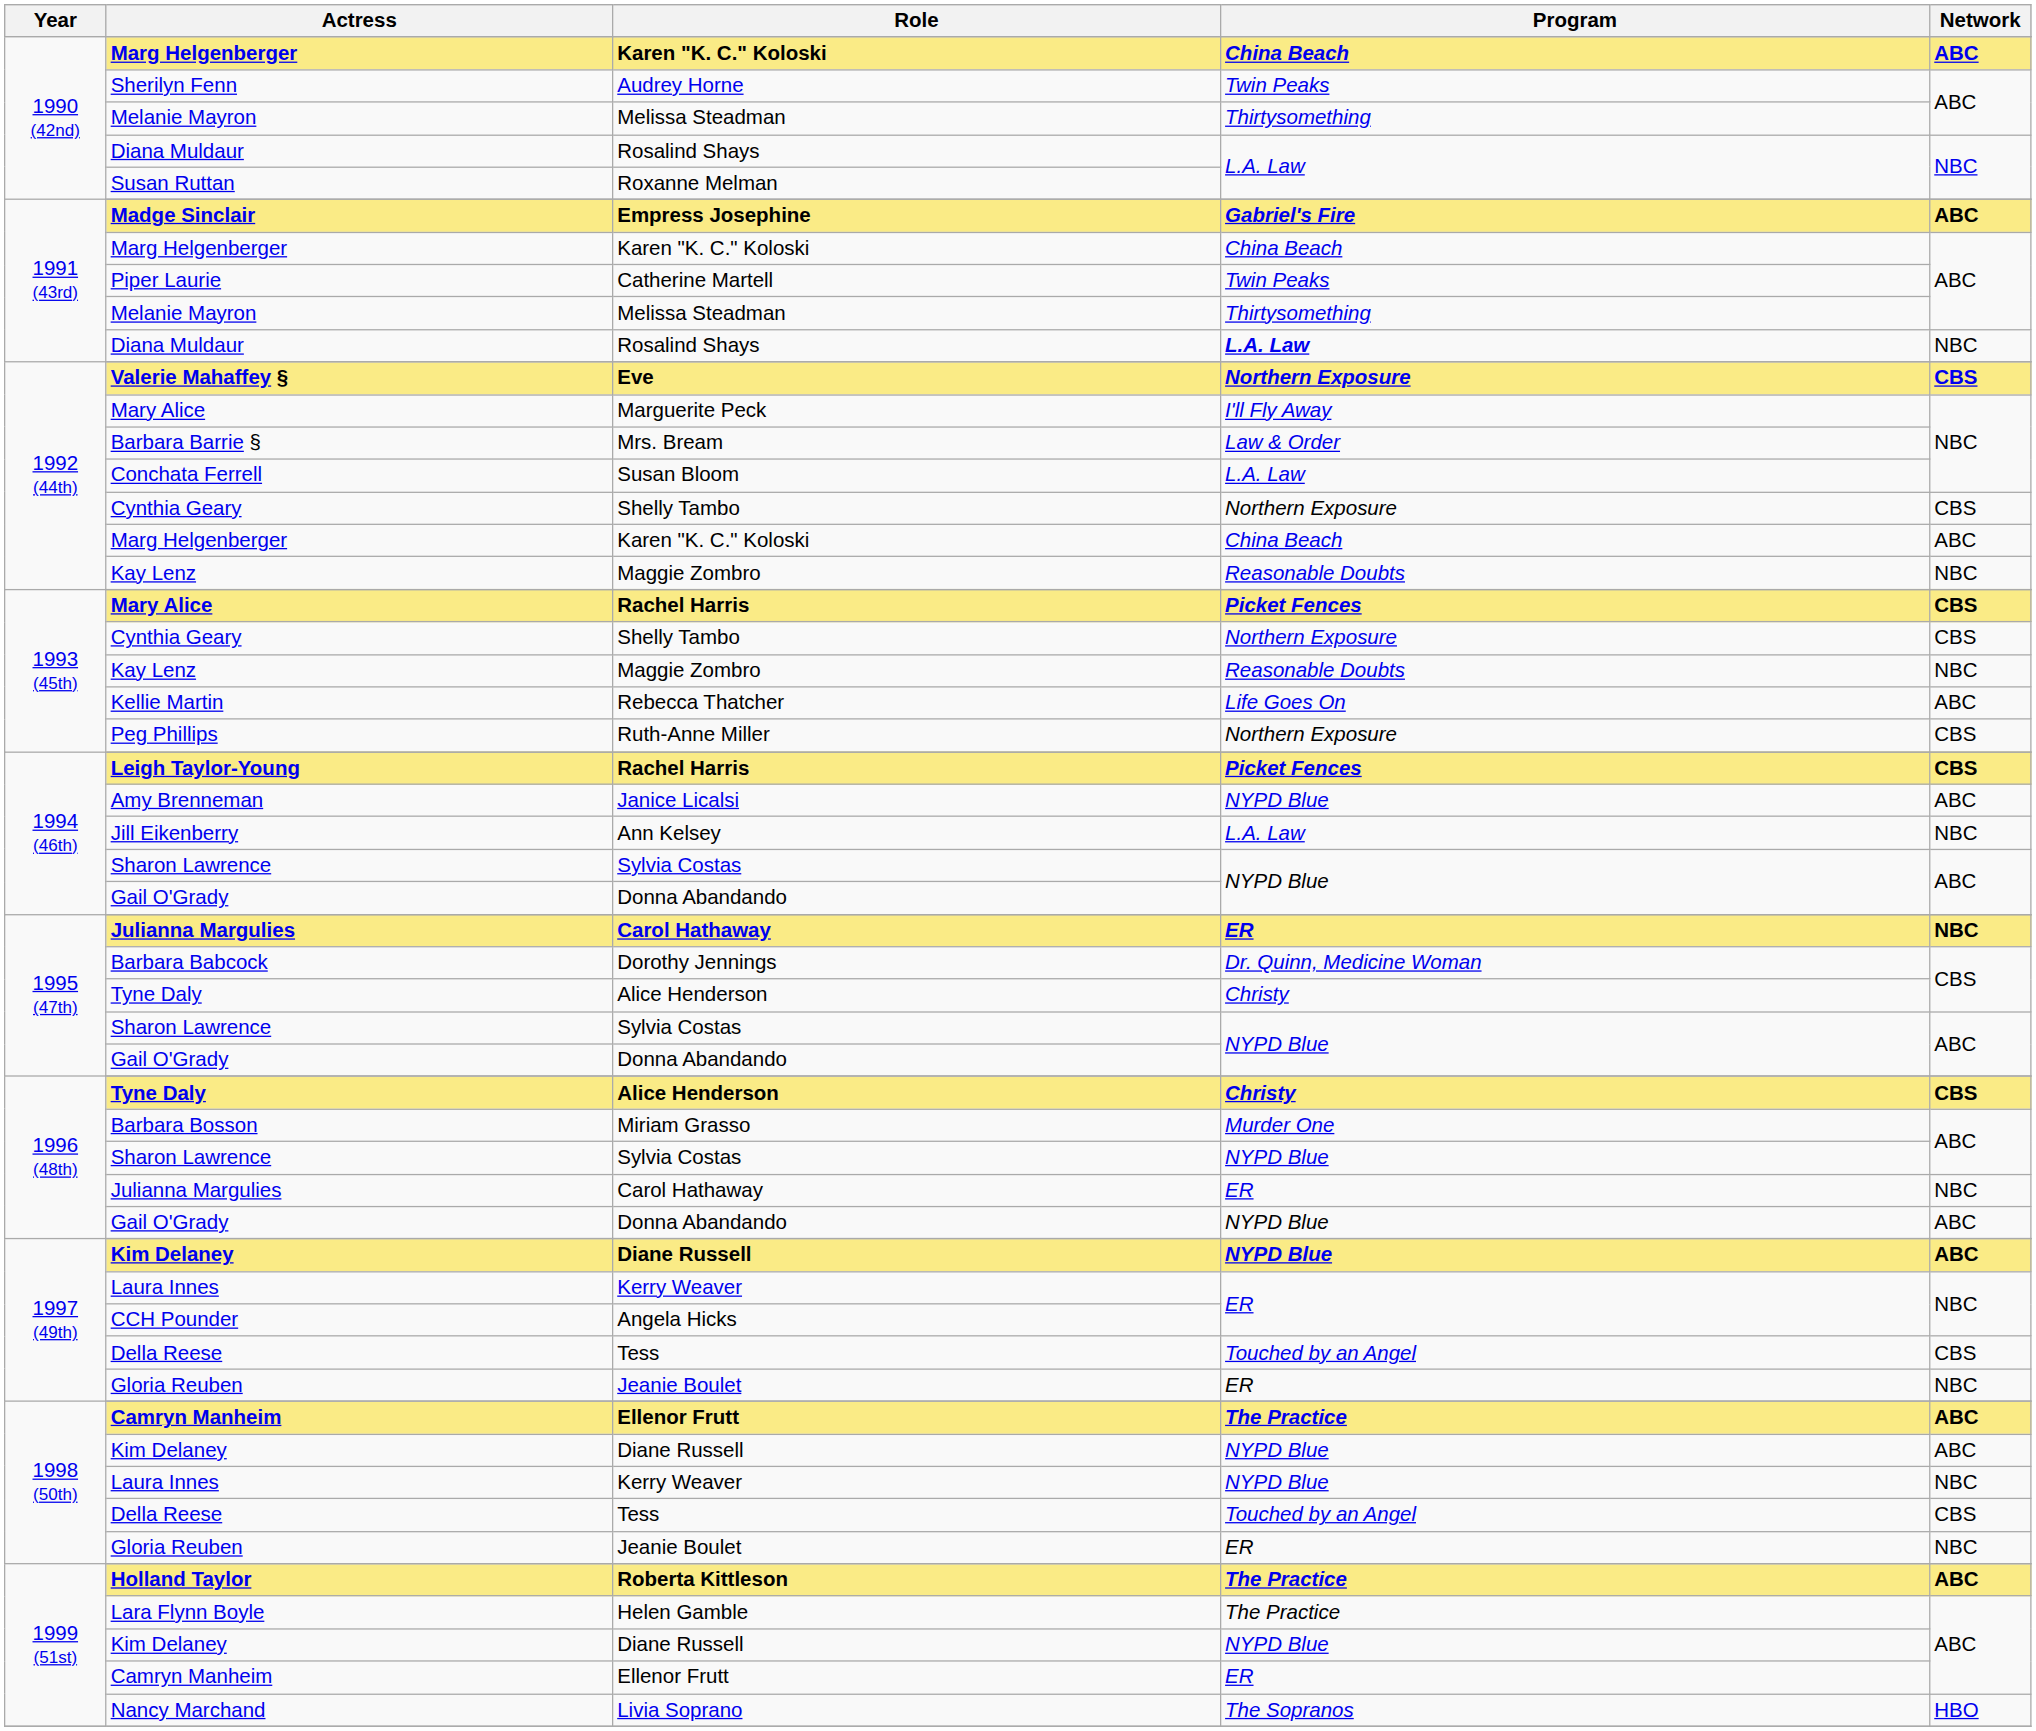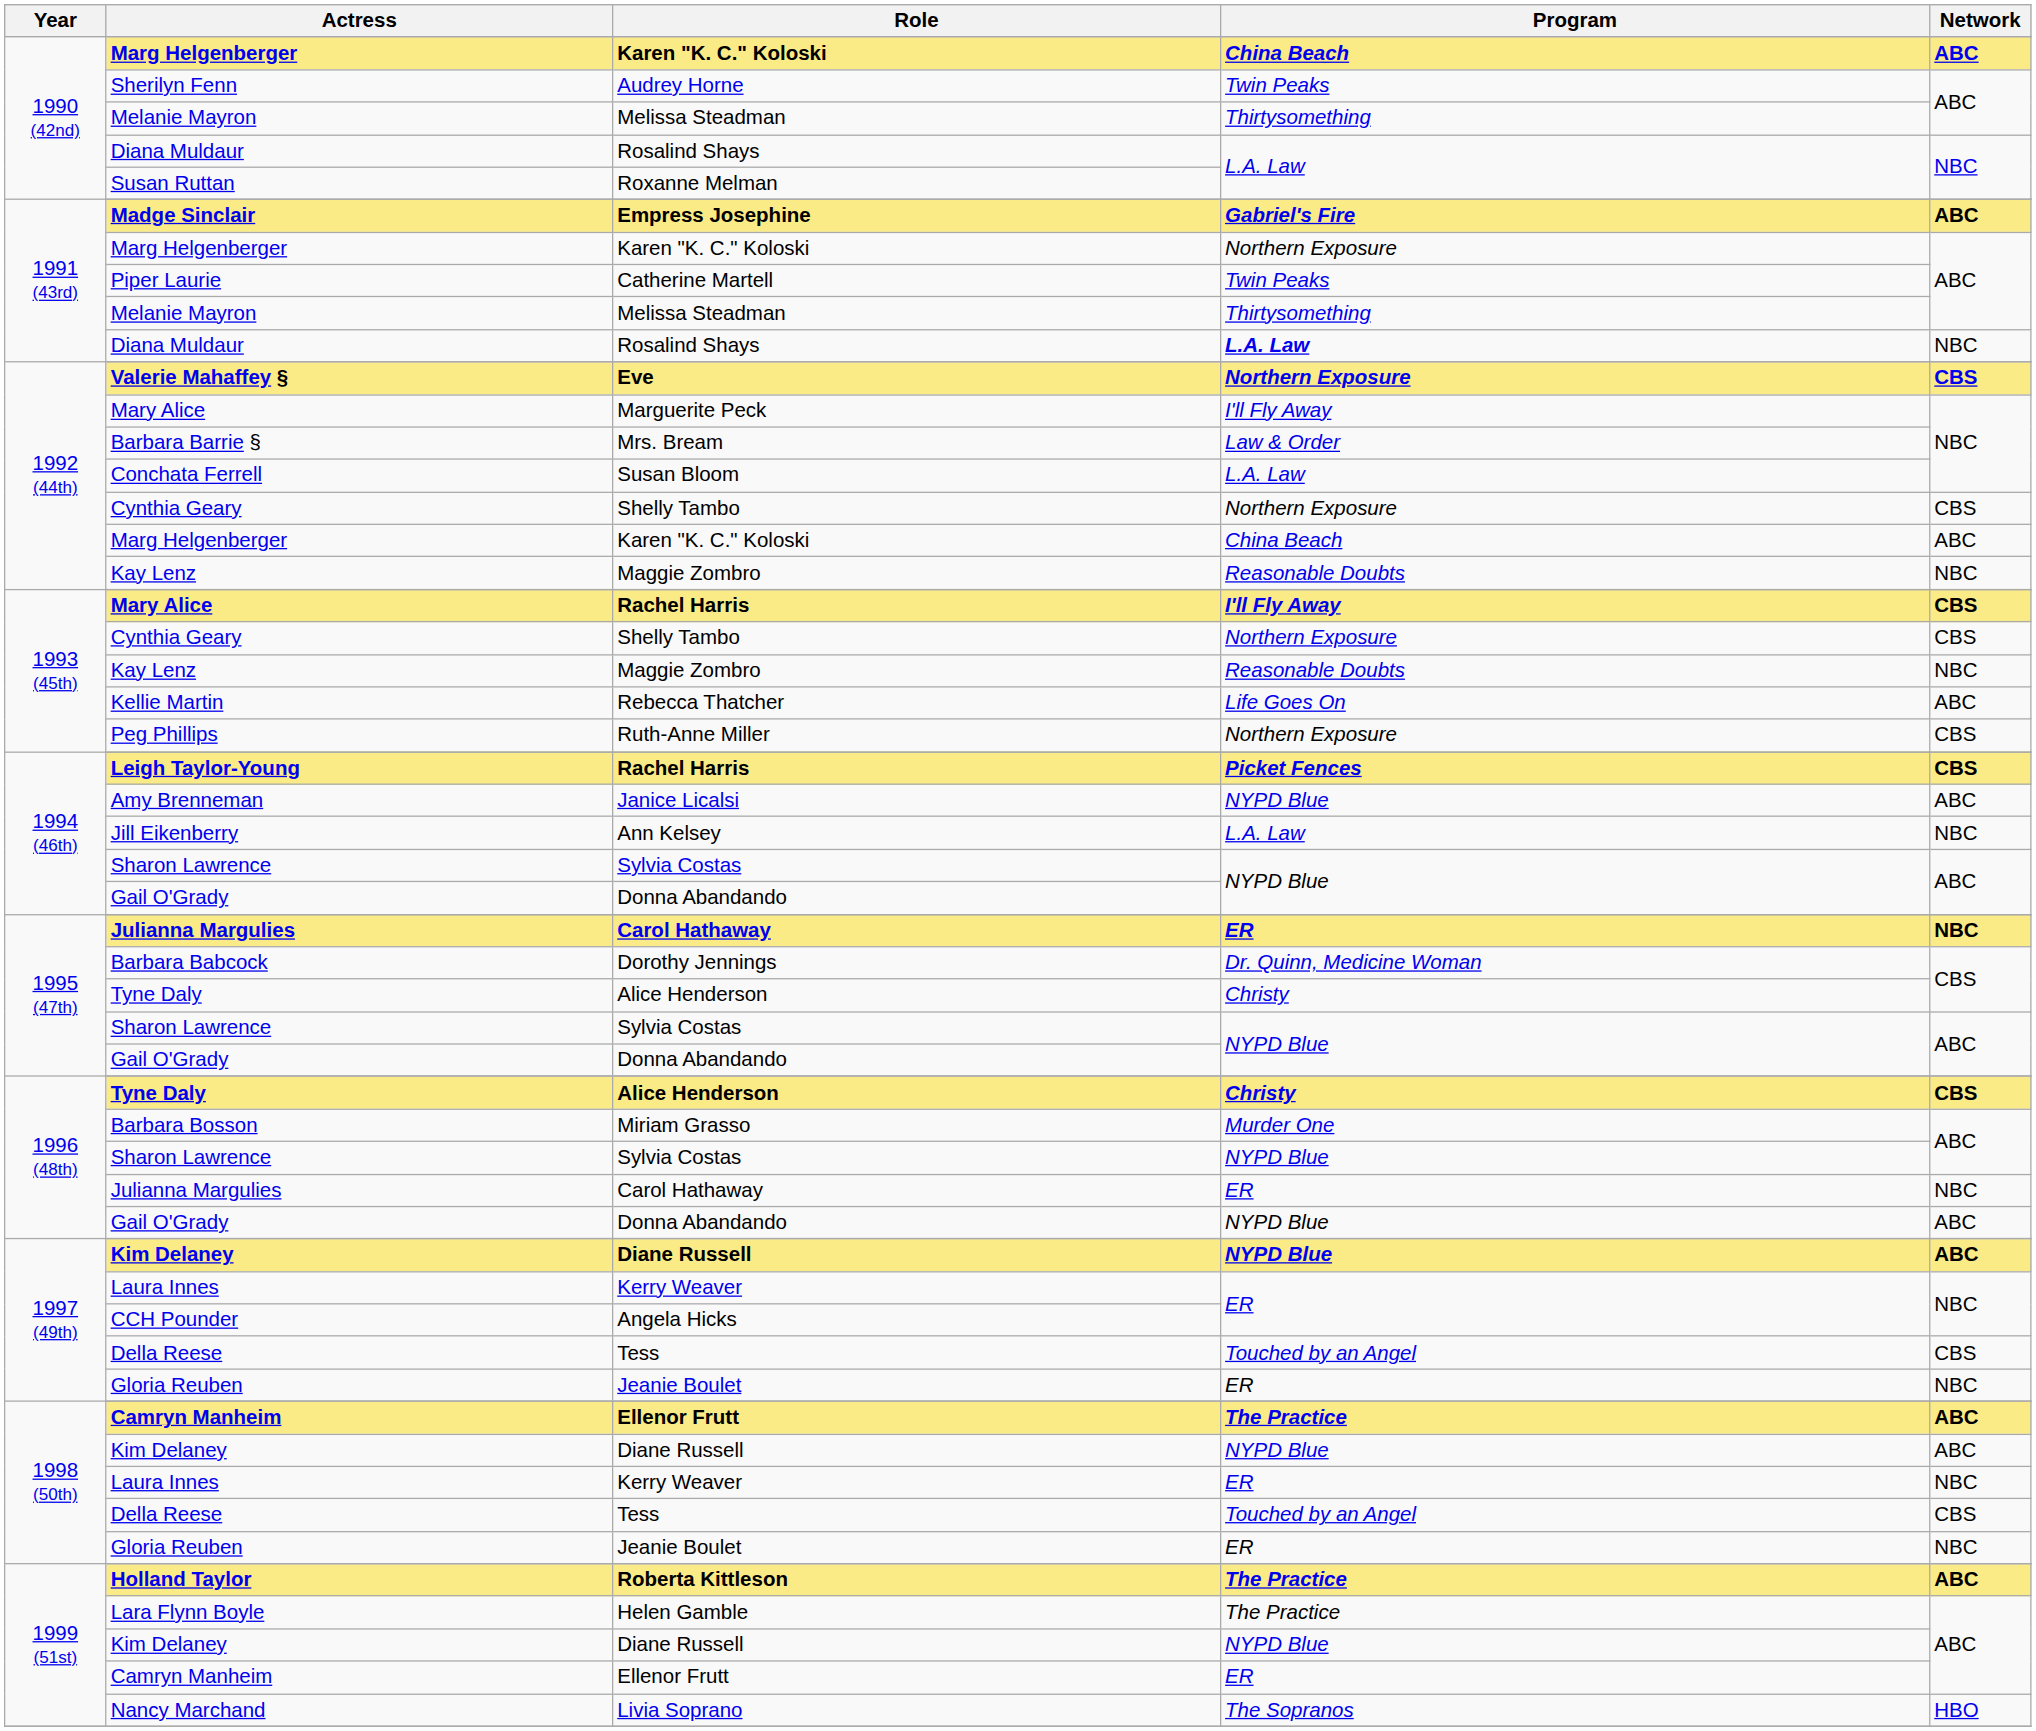1991 (43rd) / Marg Helgenberger | Program: China Beach -> Northern Exposure
1993 (45th) / Mary Alice | Program: Picket Fences -> I'll Fly Away
1998 (50th) / Laura Innes | Program: NYPD Blue -> ER
